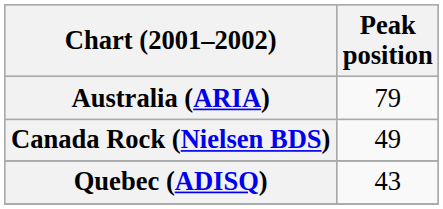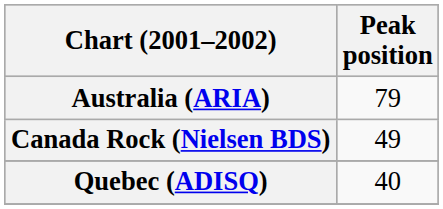Quebec (ADISQ) | Peak position: 43 -> 40
